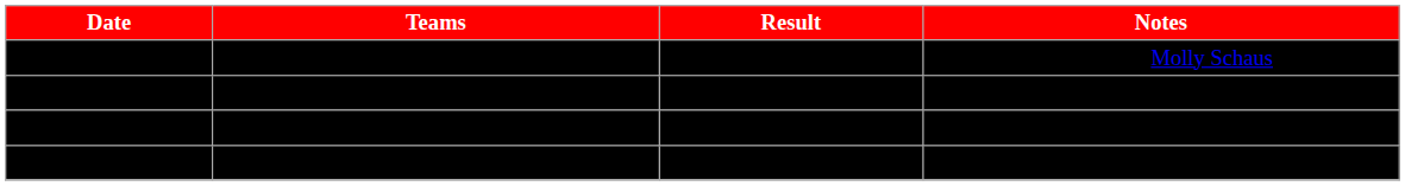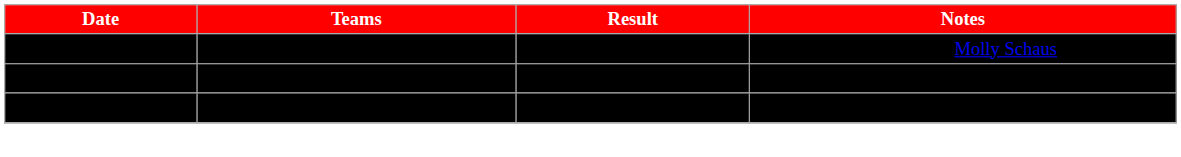USA vs. Canada | Date: normal -> bold
USA vs. Canada | Result: Sweden, 4-3 -> USA, 4-0
Sweden vs. Russia | Result: USA, 4-0 -> Sweden, 4-3
- row: August 28 | Finland vs. Switzerland | Finland, 12-0
